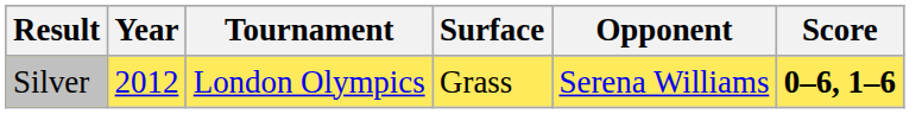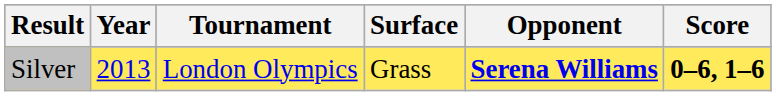Silver | Year: 2012 -> 2013
Silver | Opponent: normal -> bold
